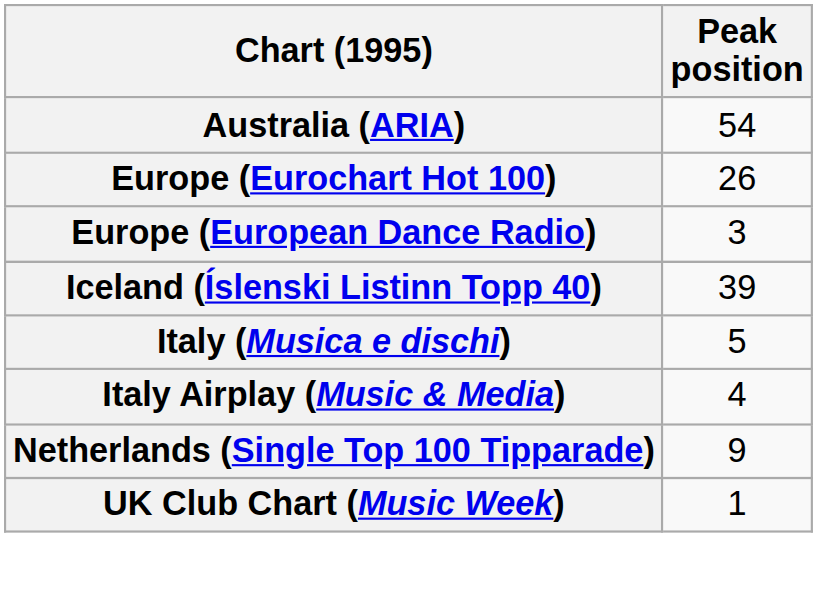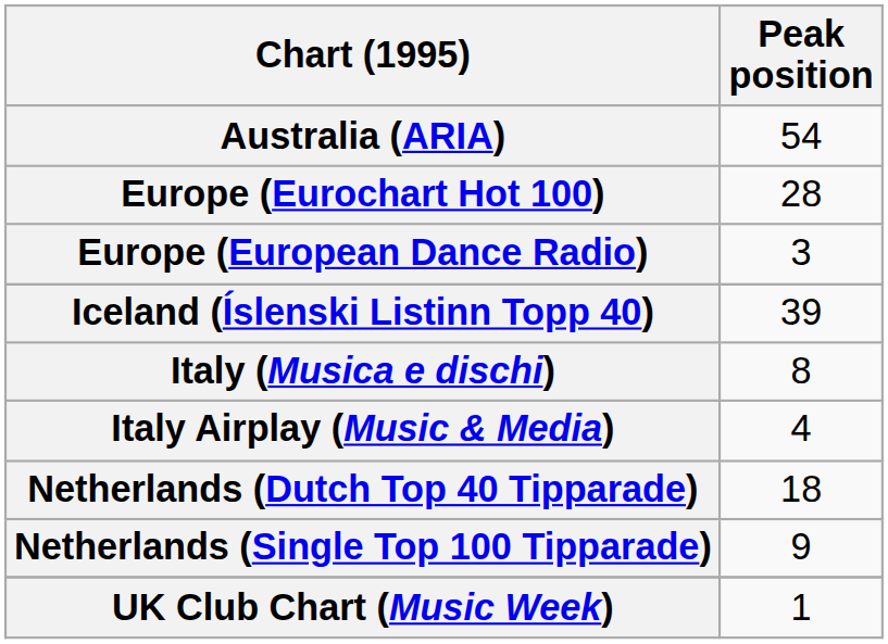Europe (Eurochart Hot 100) | Peak position: 26 -> 28
Italy (Musica e dischi) | Peak position: 5 -> 8
+ row: Netherlands (Dutch Top 40 Tipparade) | 18
